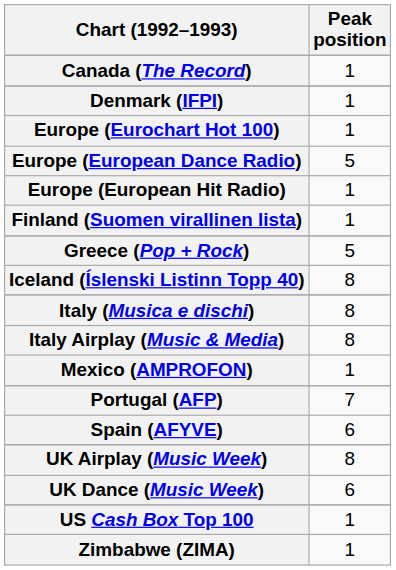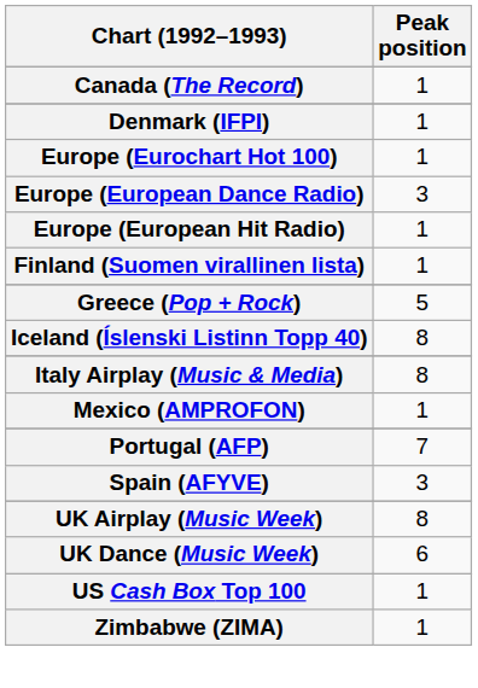Europe (European Dance Radio) | Peak position: 5 -> 3
- row: Italy (Musica e dischi) | 8
Spain (AFYVE) | Peak position: 6 -> 3
